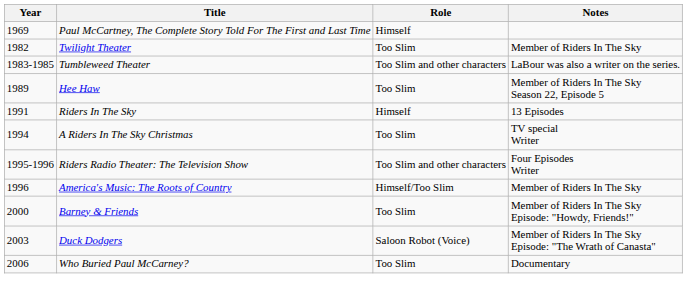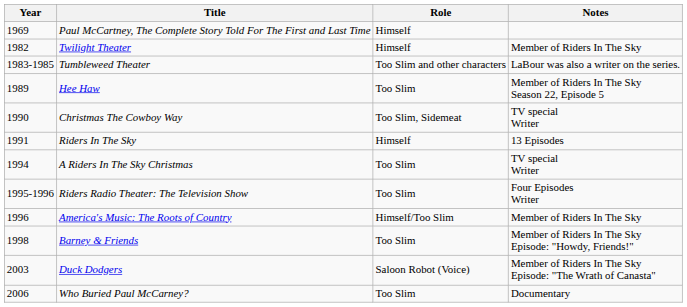Twilight Theater | Role: Too Slim -> Himself
+ row: 1990 | Christmas The Cowboy Way | Too Slim, Sidemeat | TV special Writer
Riders Radio Theater: The Television Show | Role: Too Slim and other characters -> Too Slim
Barney & Friends | Year: 2000 -> 1998
